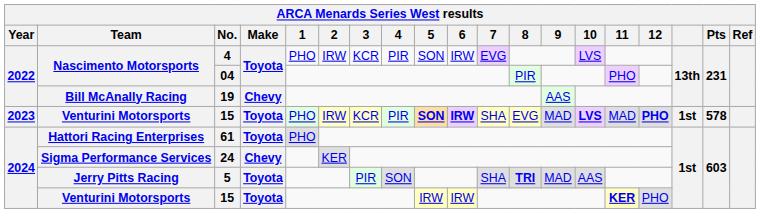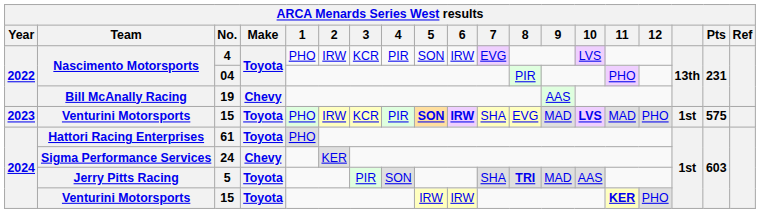2023 / 15 | 12: bold -> normal
2023 / 15 | Pts: 578 -> 575
